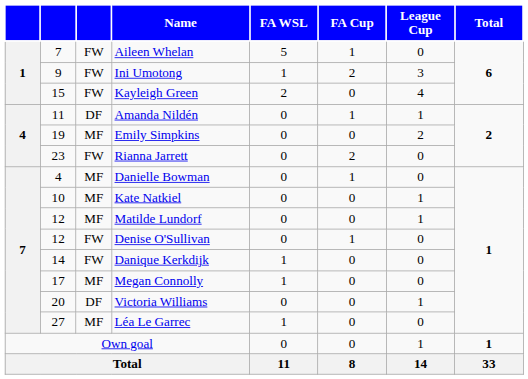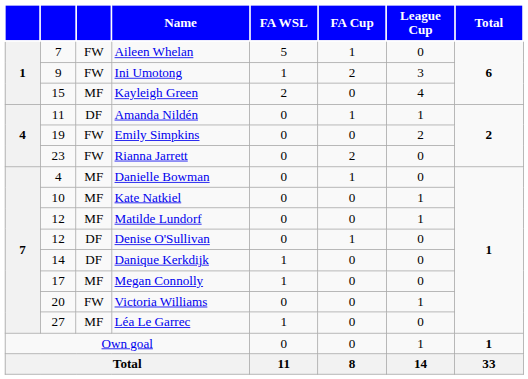Kayleigh Green | column 3: FW -> MF
Emily Simpkins | column 3: MF -> FW
Denise O'Sullivan | column 3: FW -> DF
Danique Kerkdijk | column 3: FW -> DF
Victoria Williams | column 3: DF -> FW
